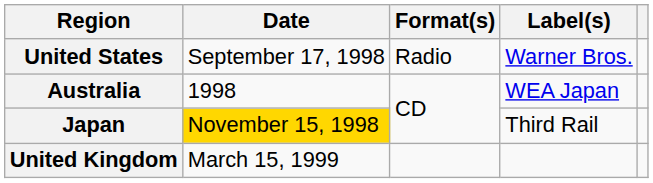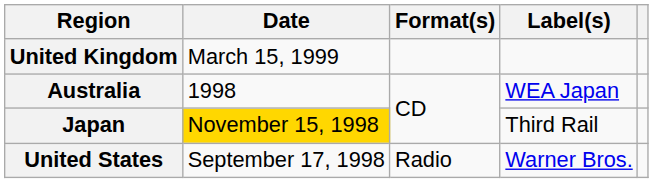rows swapped: United States <-> United Kingdom
